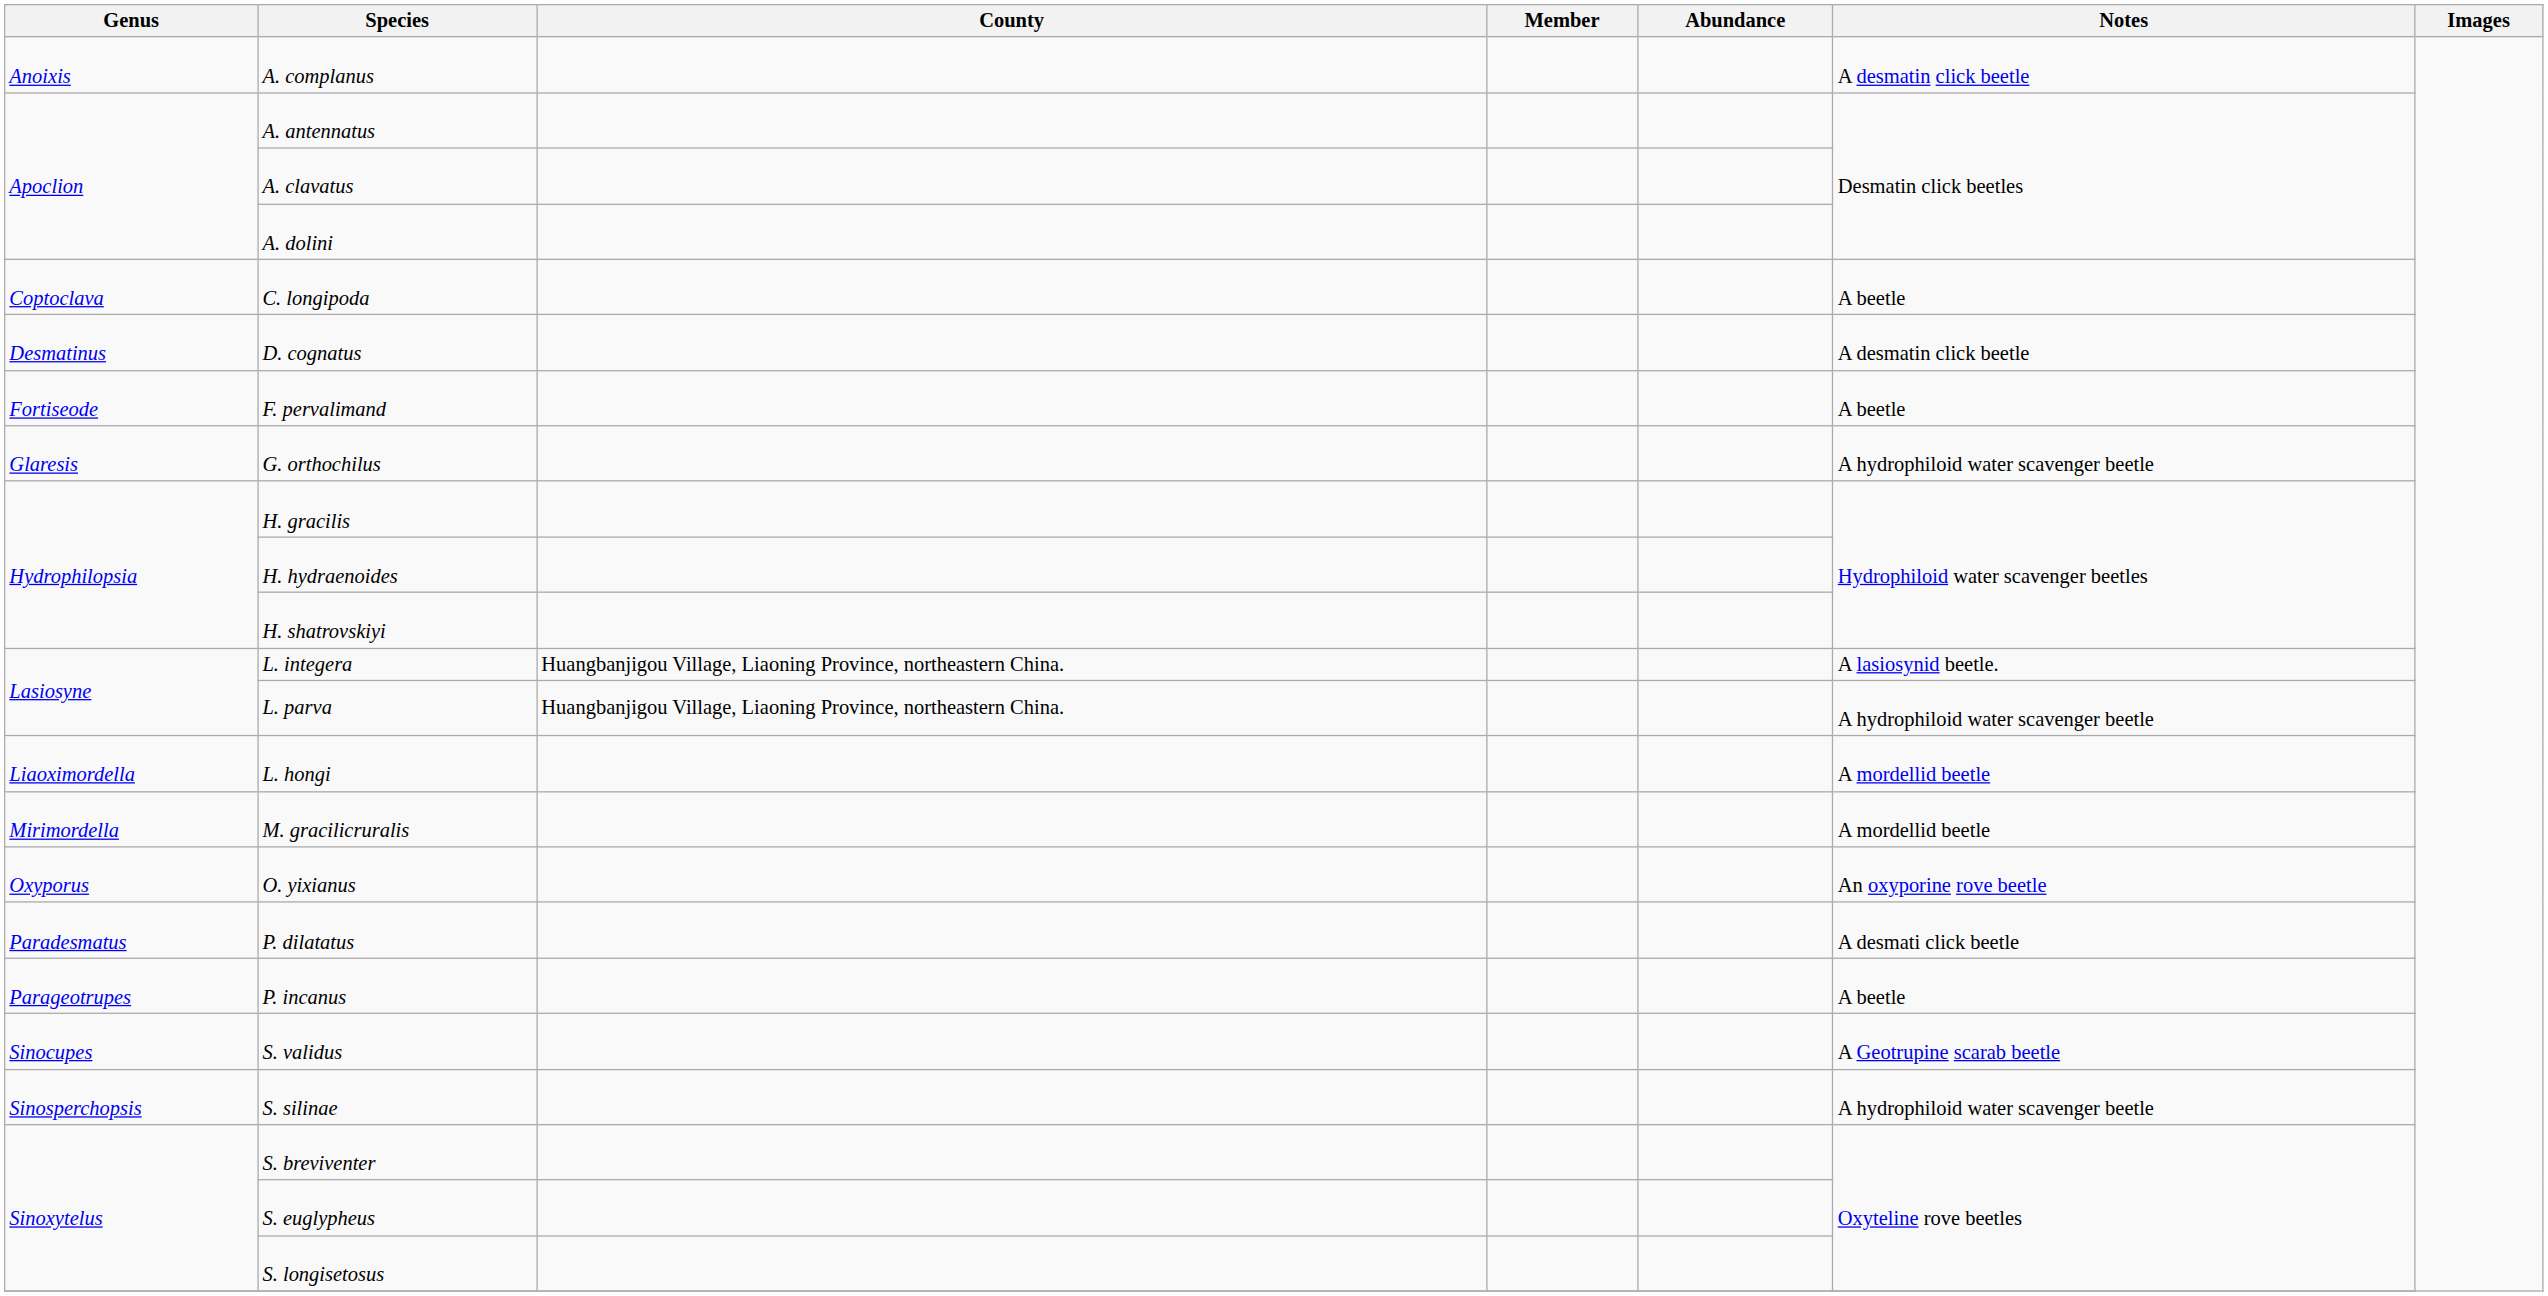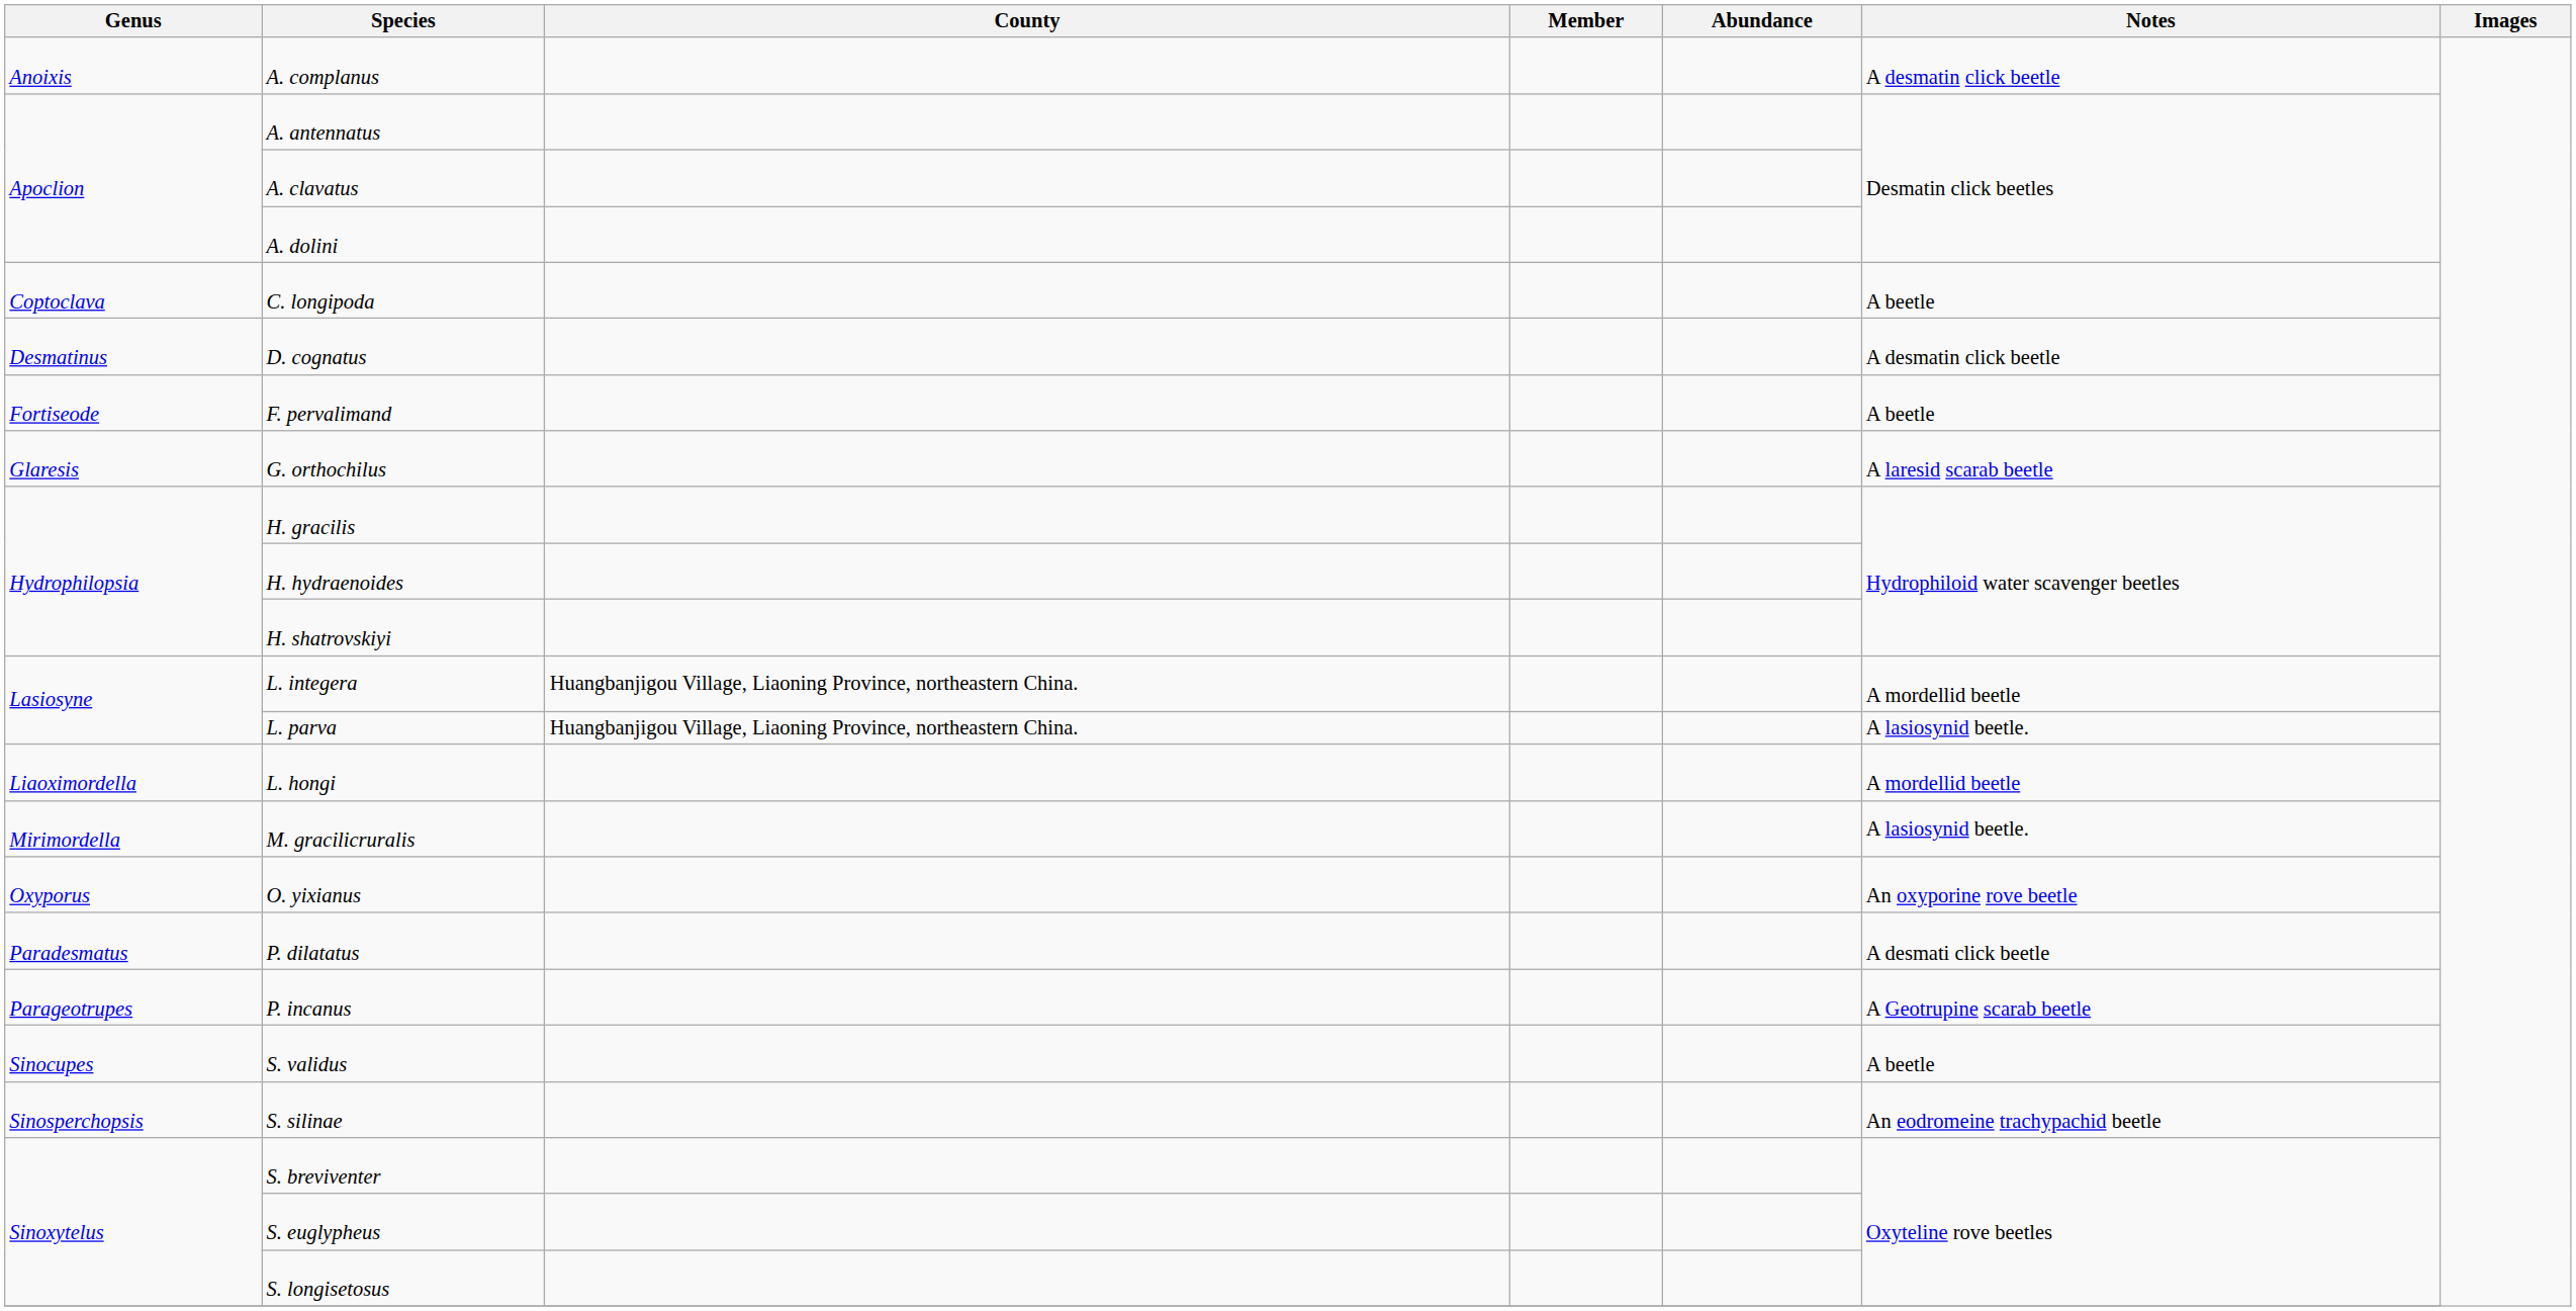G. orthochilus | Notes: A hydrophiloid water scavenger beetle -> A laresid scarab beetle
L. integera | Notes: A lasiosynid beetle. -> A mordellid beetle
L. parva | Notes: A hydrophiloid water scavenger beetle -> A lasiosynid beetle.
M. gracilicruralis | Notes: A mordellid beetle -> A lasiosynid beetle.
P. incanus | Notes: A beetle -> A Geotrupine scarab beetle
S. validus | Notes: A Geotrupine scarab beetle -> A beetle
S. silinae | Notes: A hydrophiloid water scavenger beetle -> An eodromeine trachypachid beetle
